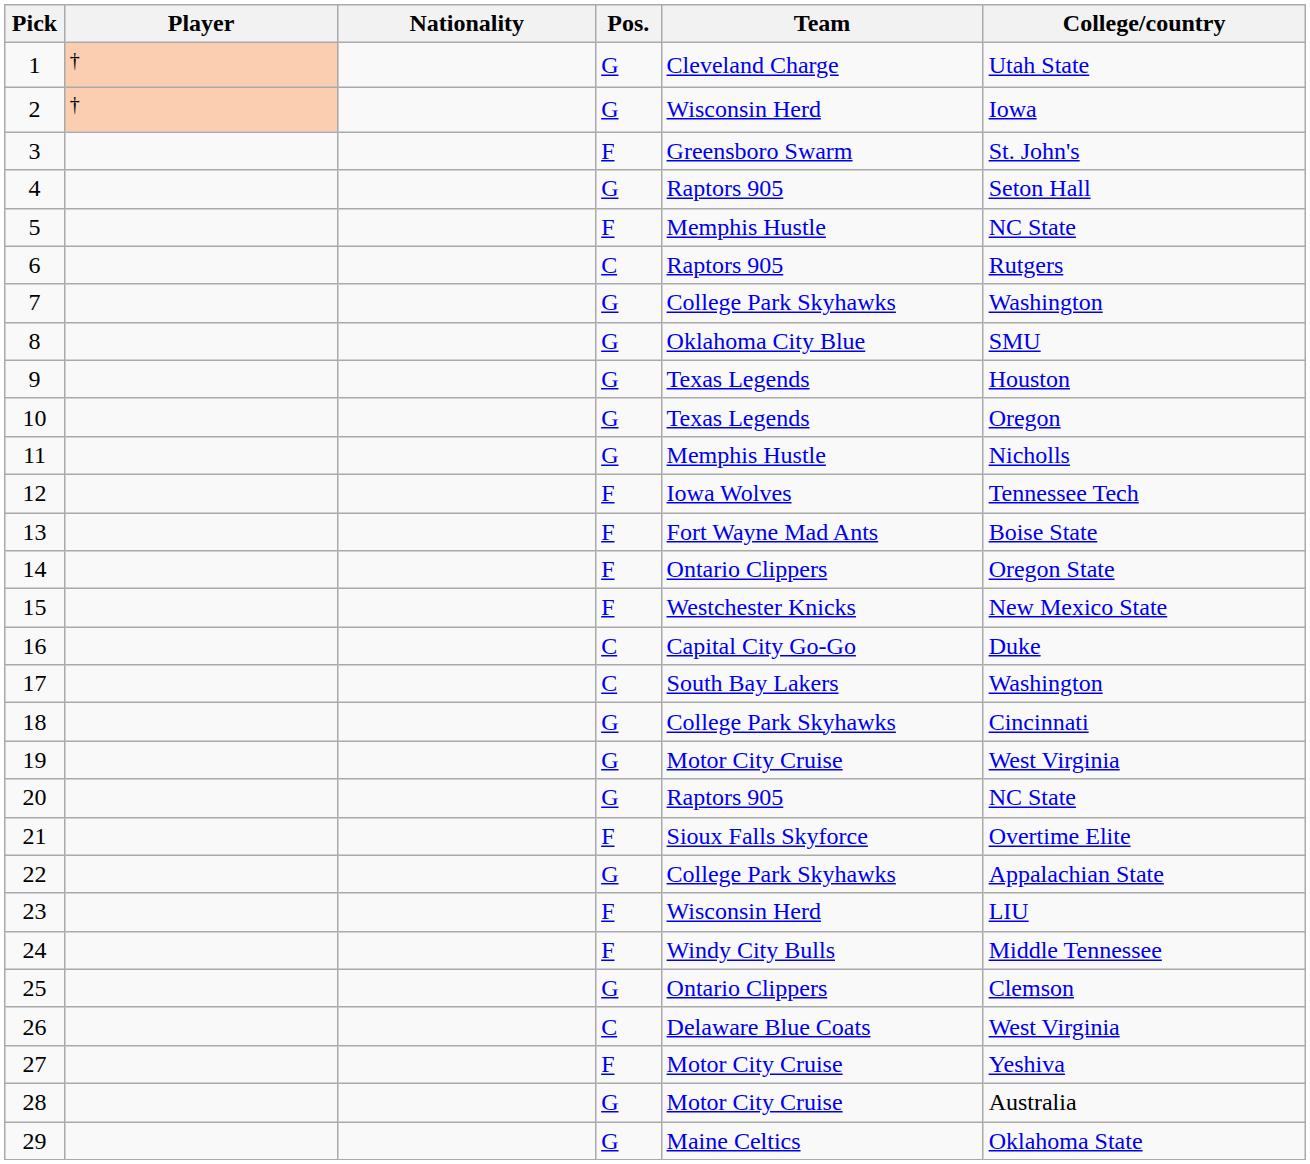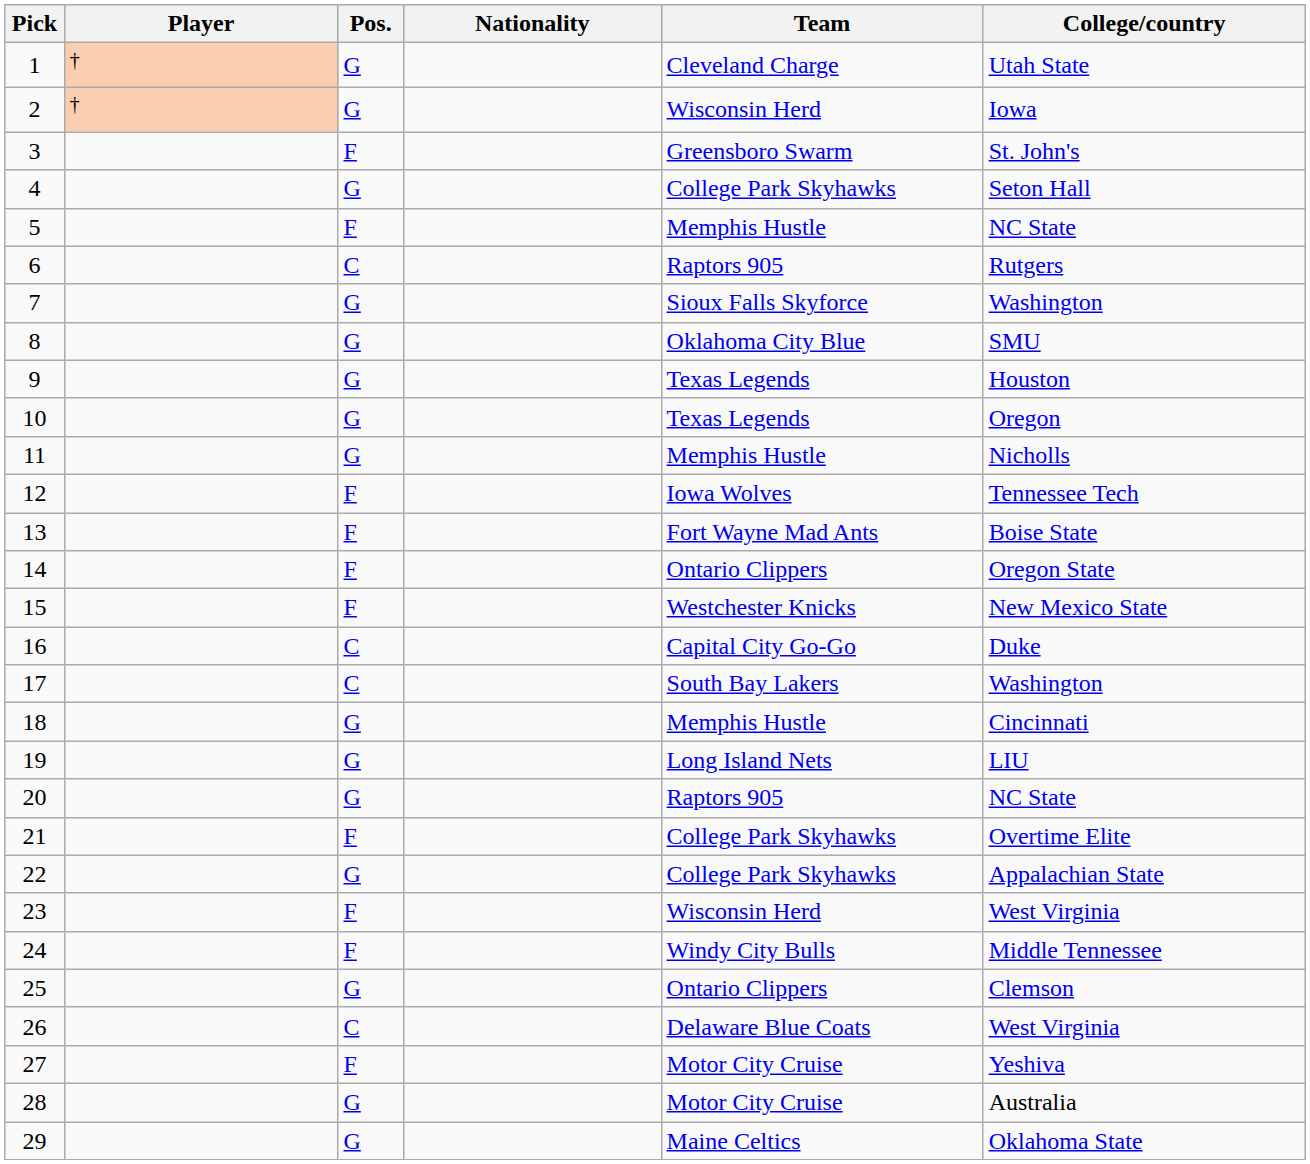columns swapped: Pos. <-> Nationality
4 | Team: Raptors 905 -> College Park Skyhawks
7 | Team: College Park Skyhawks -> Sioux Falls Skyforce
18 | Team: College Park Skyhawks -> Memphis Hustle
19 | Team: Motor City Cruise -> Long Island Nets
19 | College/country: West Virginia -> LIU
21 | Team: Sioux Falls Skyforce -> College Park Skyhawks
23 | College/country: LIU -> West Virginia
